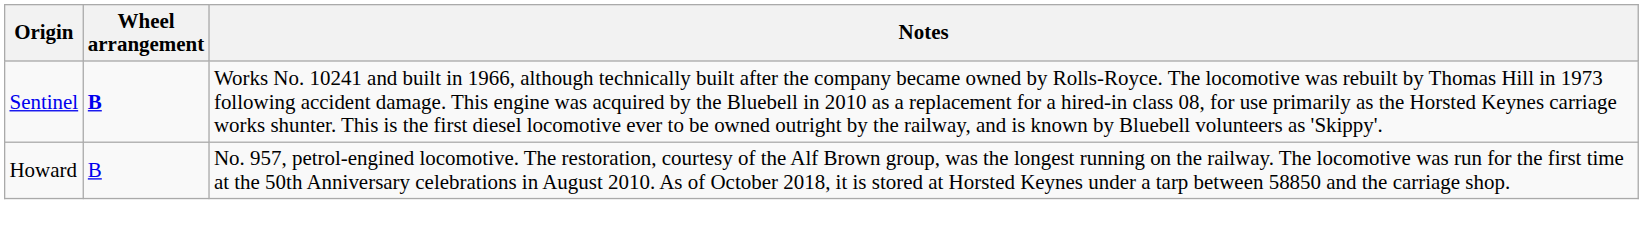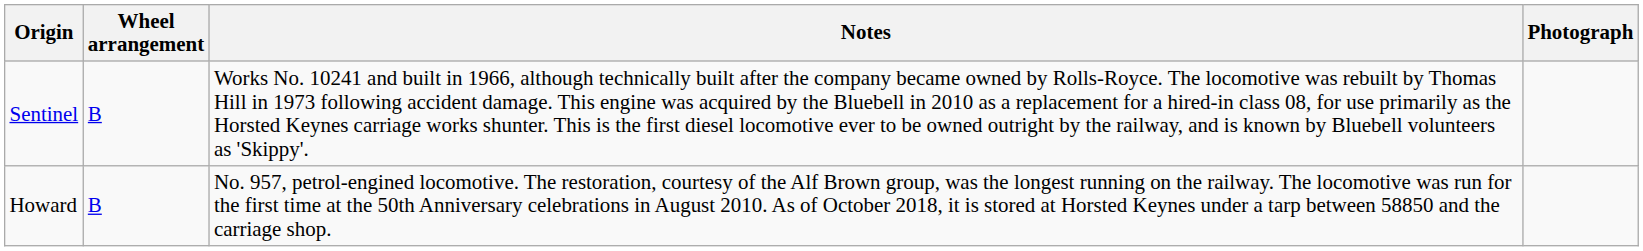+ column: Photograph
Sentinel | Wheel arrangement: bold -> normal
